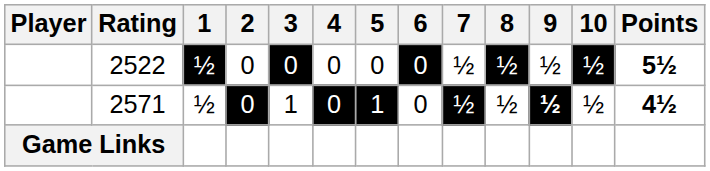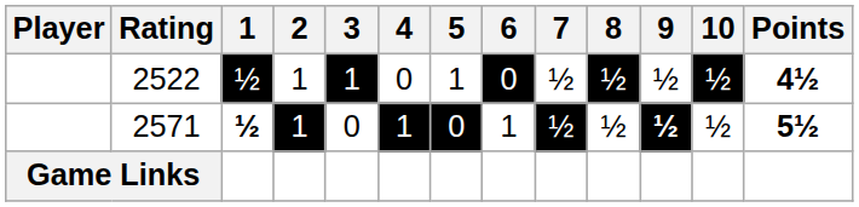2522 | 2: 0 -> 1
2522 | 3: 0 -> 1
2522 | 5: 0 -> 1
2522 | Points: 5½ -> 4½
2571 | 1: normal -> bold
2571 | 2: 0 -> 1
2571 | 3: 1 -> 0
2571 | 4: 0 -> 1
2571 | 5: 1 -> 0
2571 | 6: 0 -> 1
2571 | Points: 4½ -> 5½
